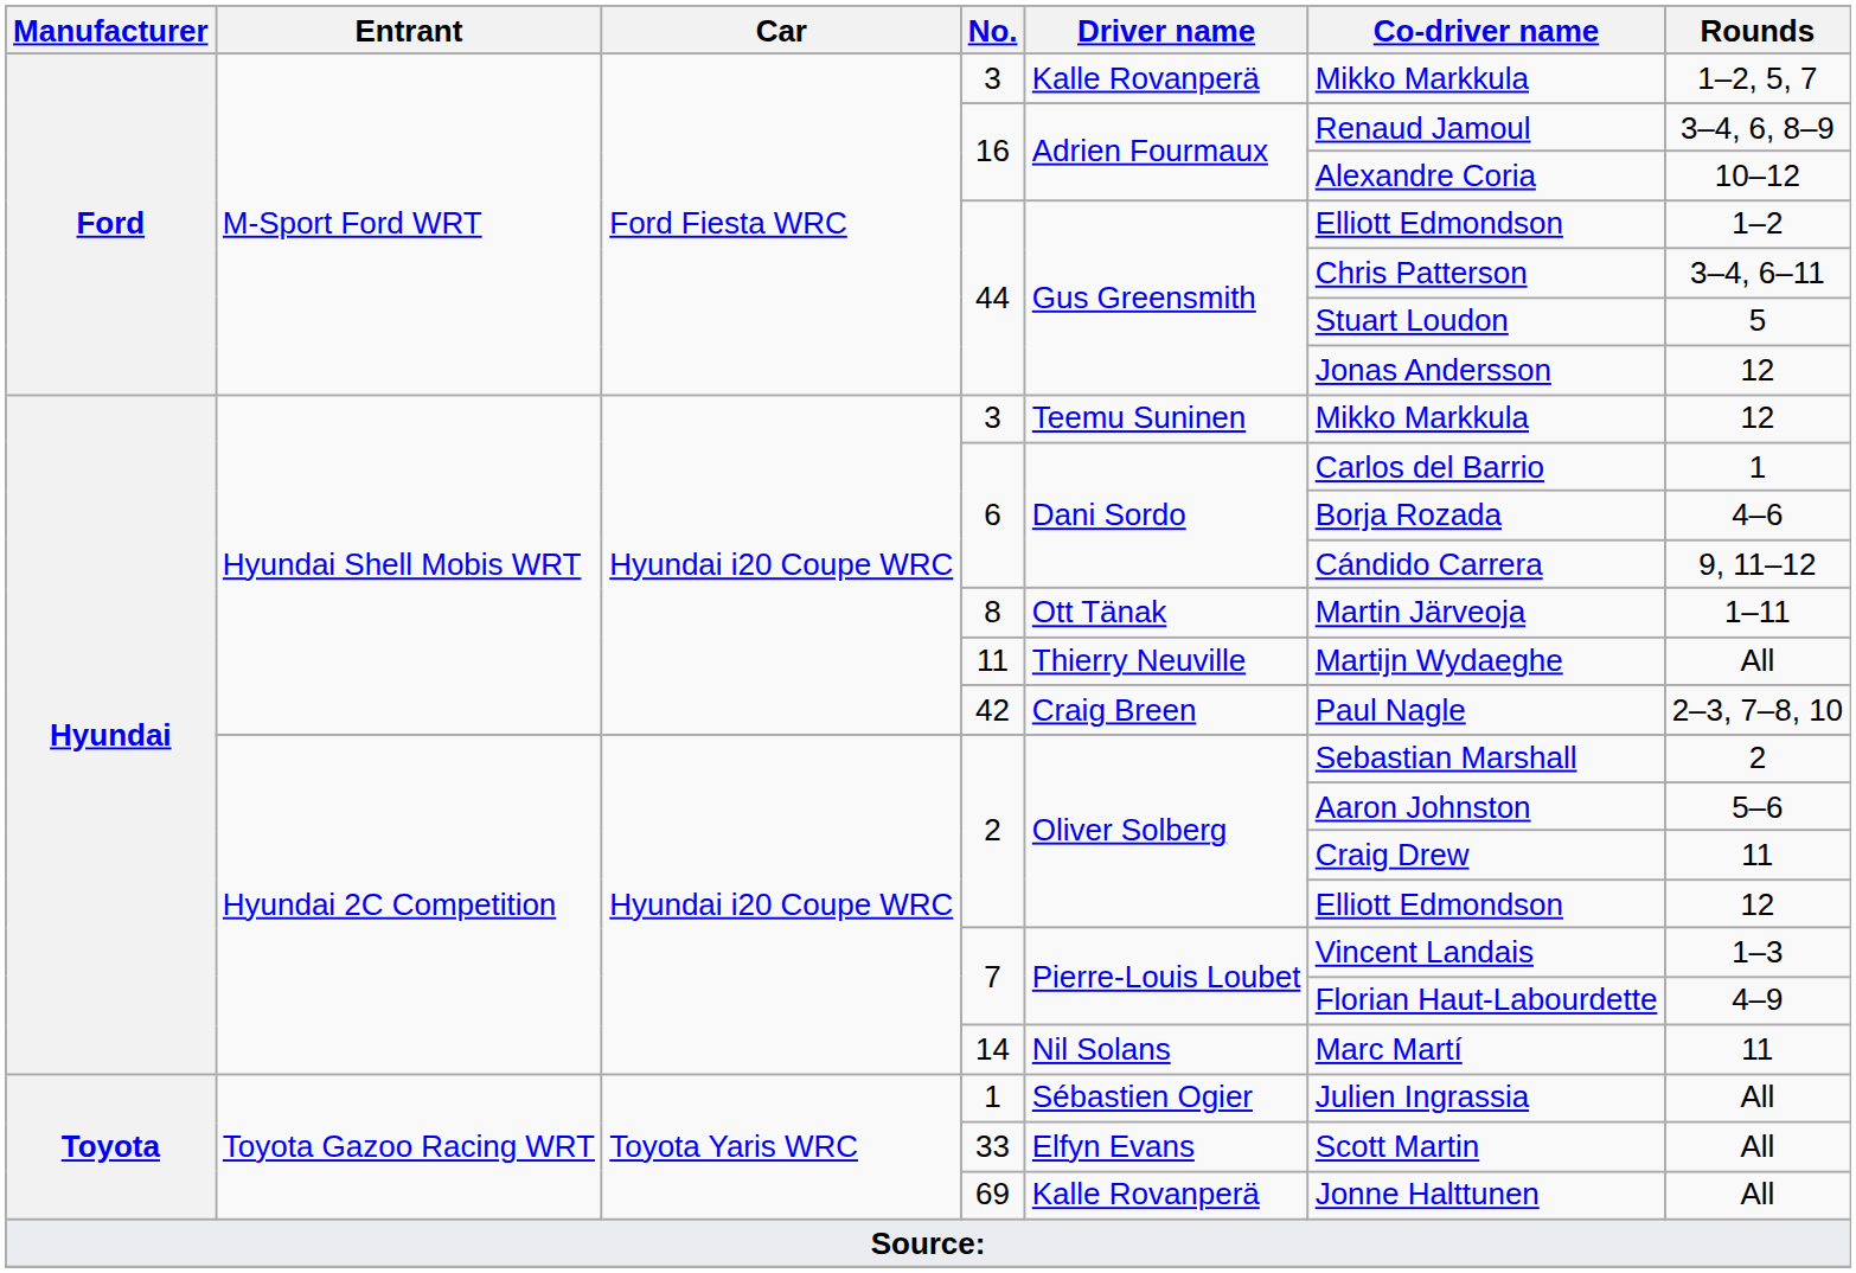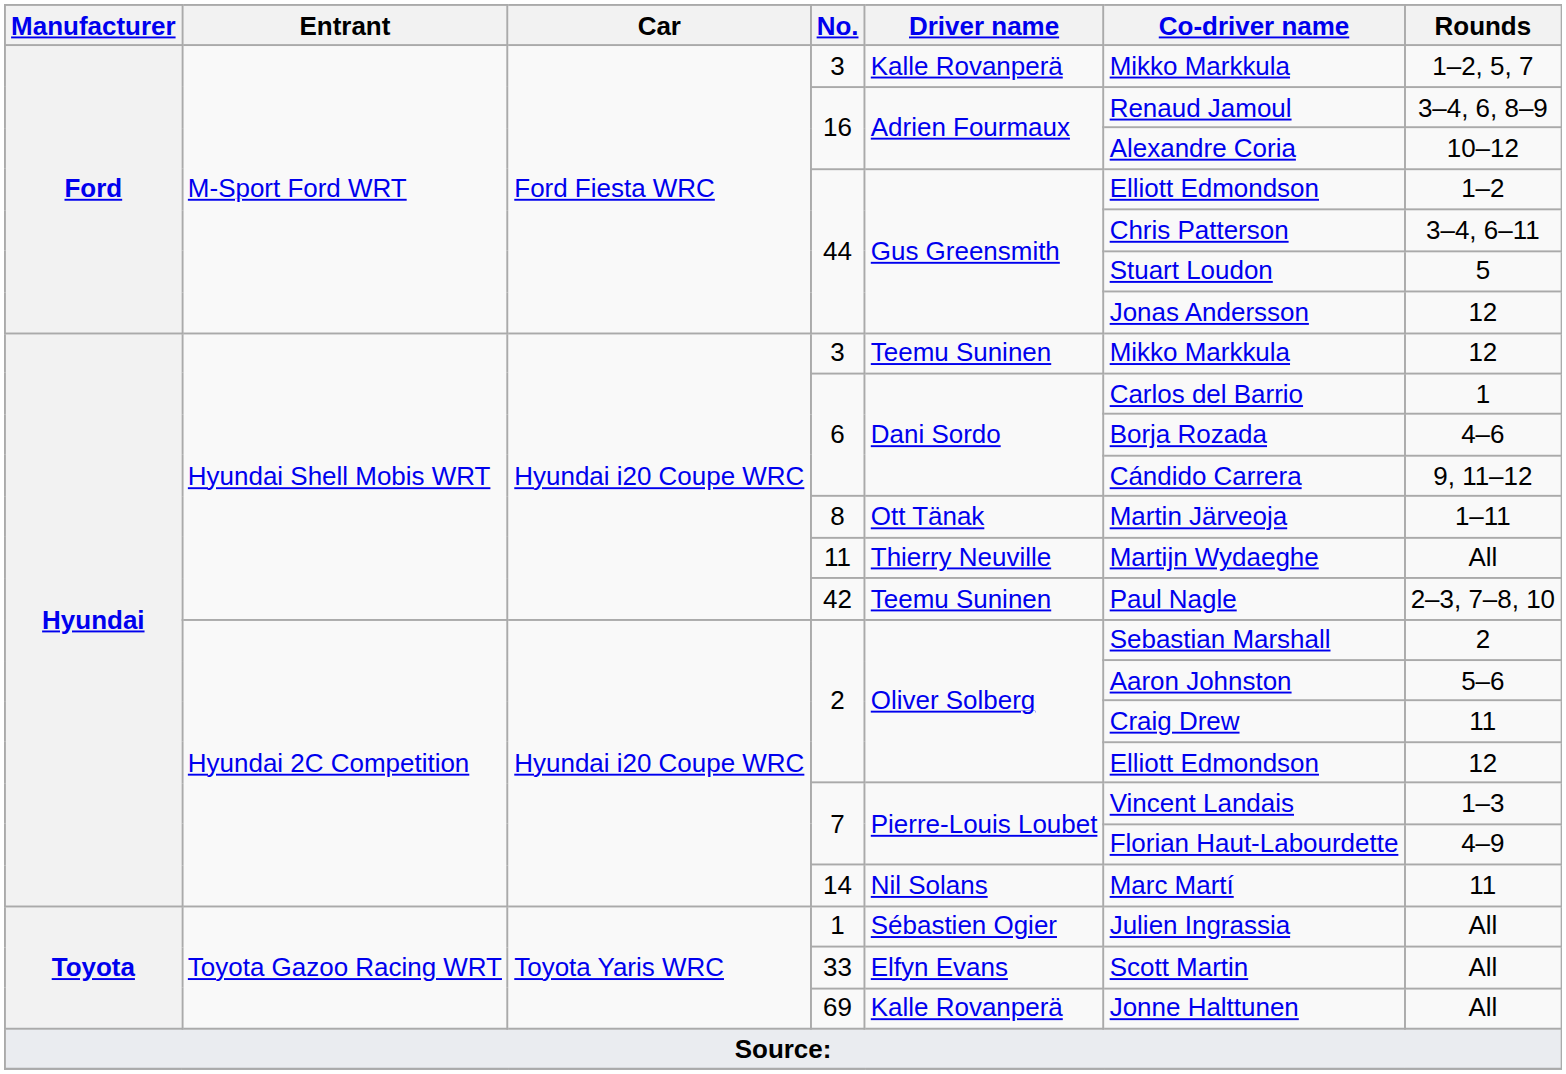42 | Driver name: Craig Breen -> Teemu Suninen
